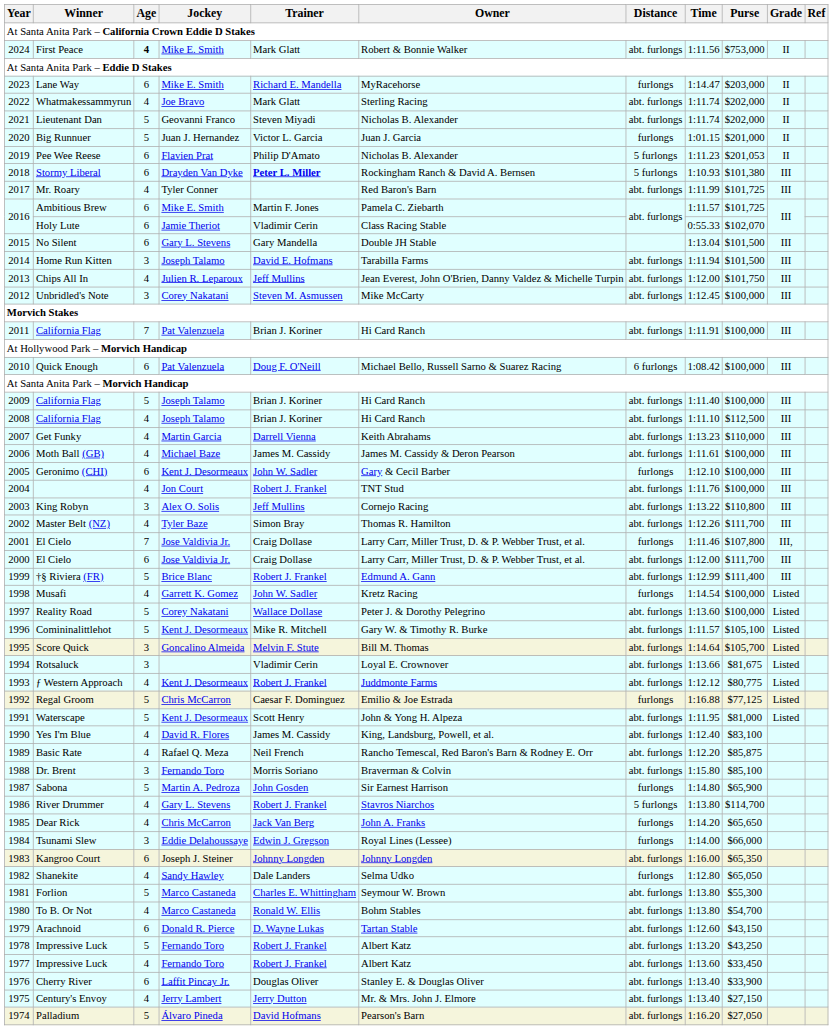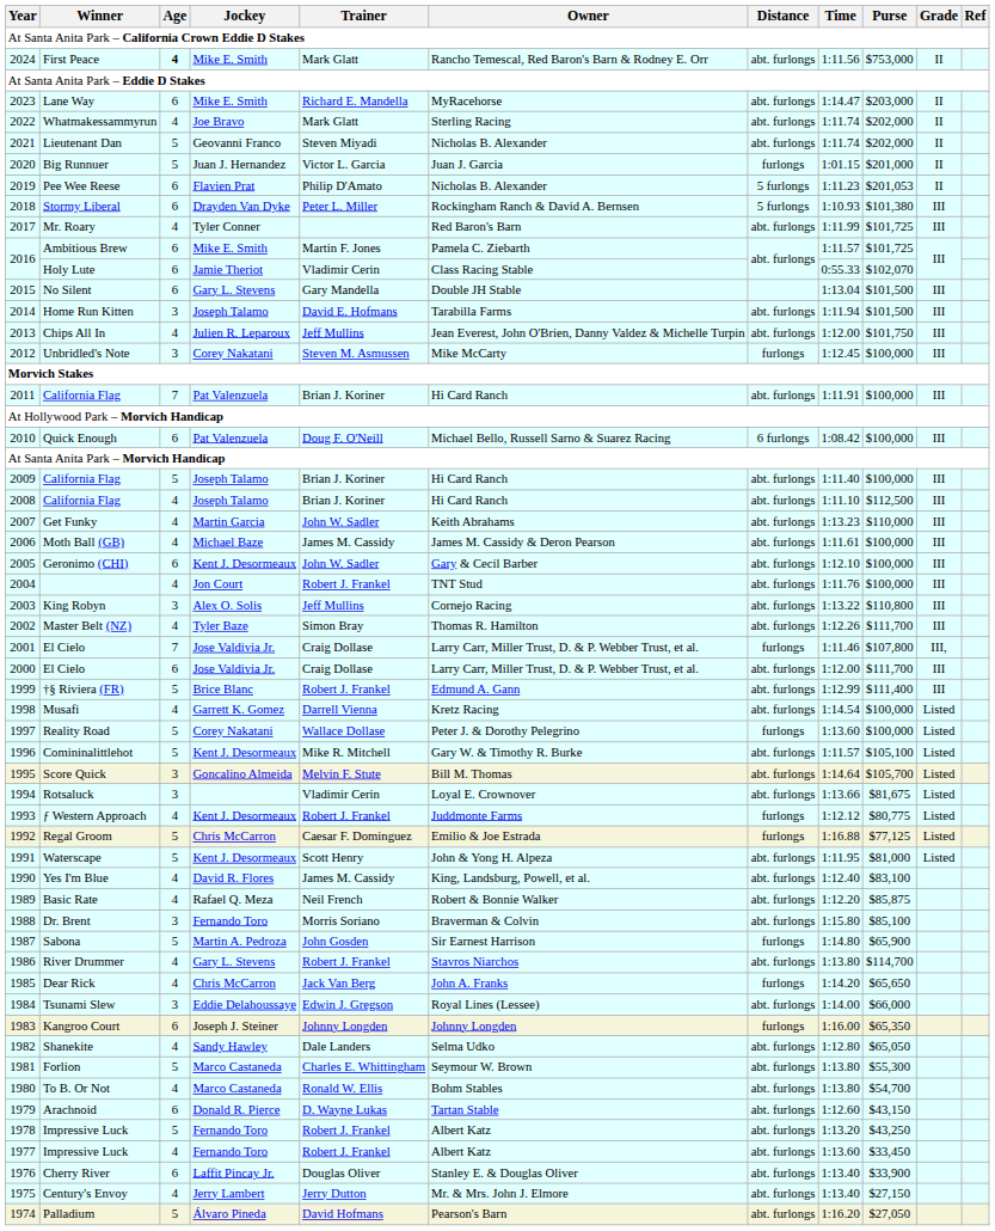First Peace | Owner: Robert & Bonnie Walker -> Rancho Temescal, Red Baron's Barn & Rodney E. Orr
Lane Way | Distance: furlongs -> abt. furlongs
Stormy Liberal | Trainer: bold -> normal
Unbridled's Note | Distance: abt. furlongs -> furlongs
Get Funky | Trainer: Darrell Vienna -> John W. Sadler
Geronimo (CHI) | Distance: furlongs -> abt. furlongs
Musafi | Trainer: John W. Sadler -> Darrell Vienna
Musafi | Distance: furlongs -> abt. furlongs
Reality Road | Distance: abt. furlongs -> furlongs
ƒ Western Approach | Distance: abt. furlongs -> furlongs
Basic Rate | Owner: Rancho Temescal, Red Baron's Barn & Rodney E. Orr -> Robert & Bonnie Walker
River Drummer | Distance: 5 furlongs -> abt. furlongs
Tsunami Slew | Distance: furlongs -> abt. furlongs
Kangroo Court | Distance: abt. furlongs -> furlongs
Shanekite | Distance: furlongs -> abt. furlongs
